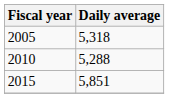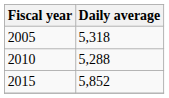2015 | Daily average: 5,851 -> 5,852
